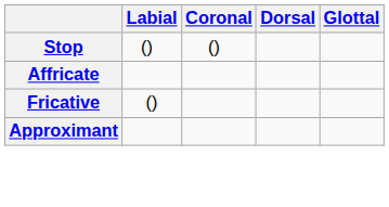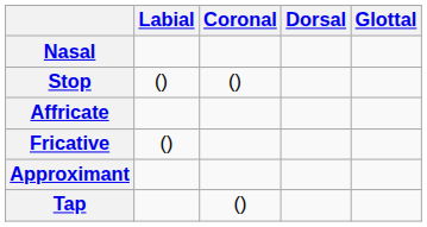+ row: Nasal
+ row: Tap | ()
